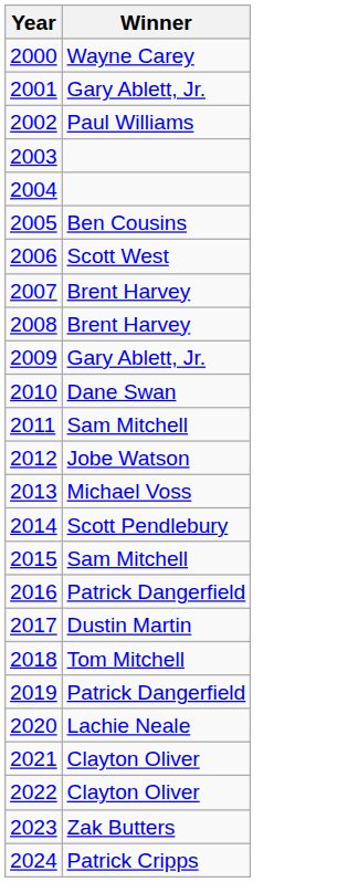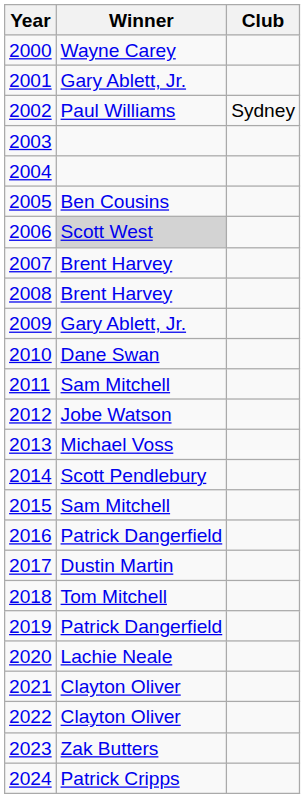+ column: Club | Sydney
2006 | Winner: no background -> lightgrey background
